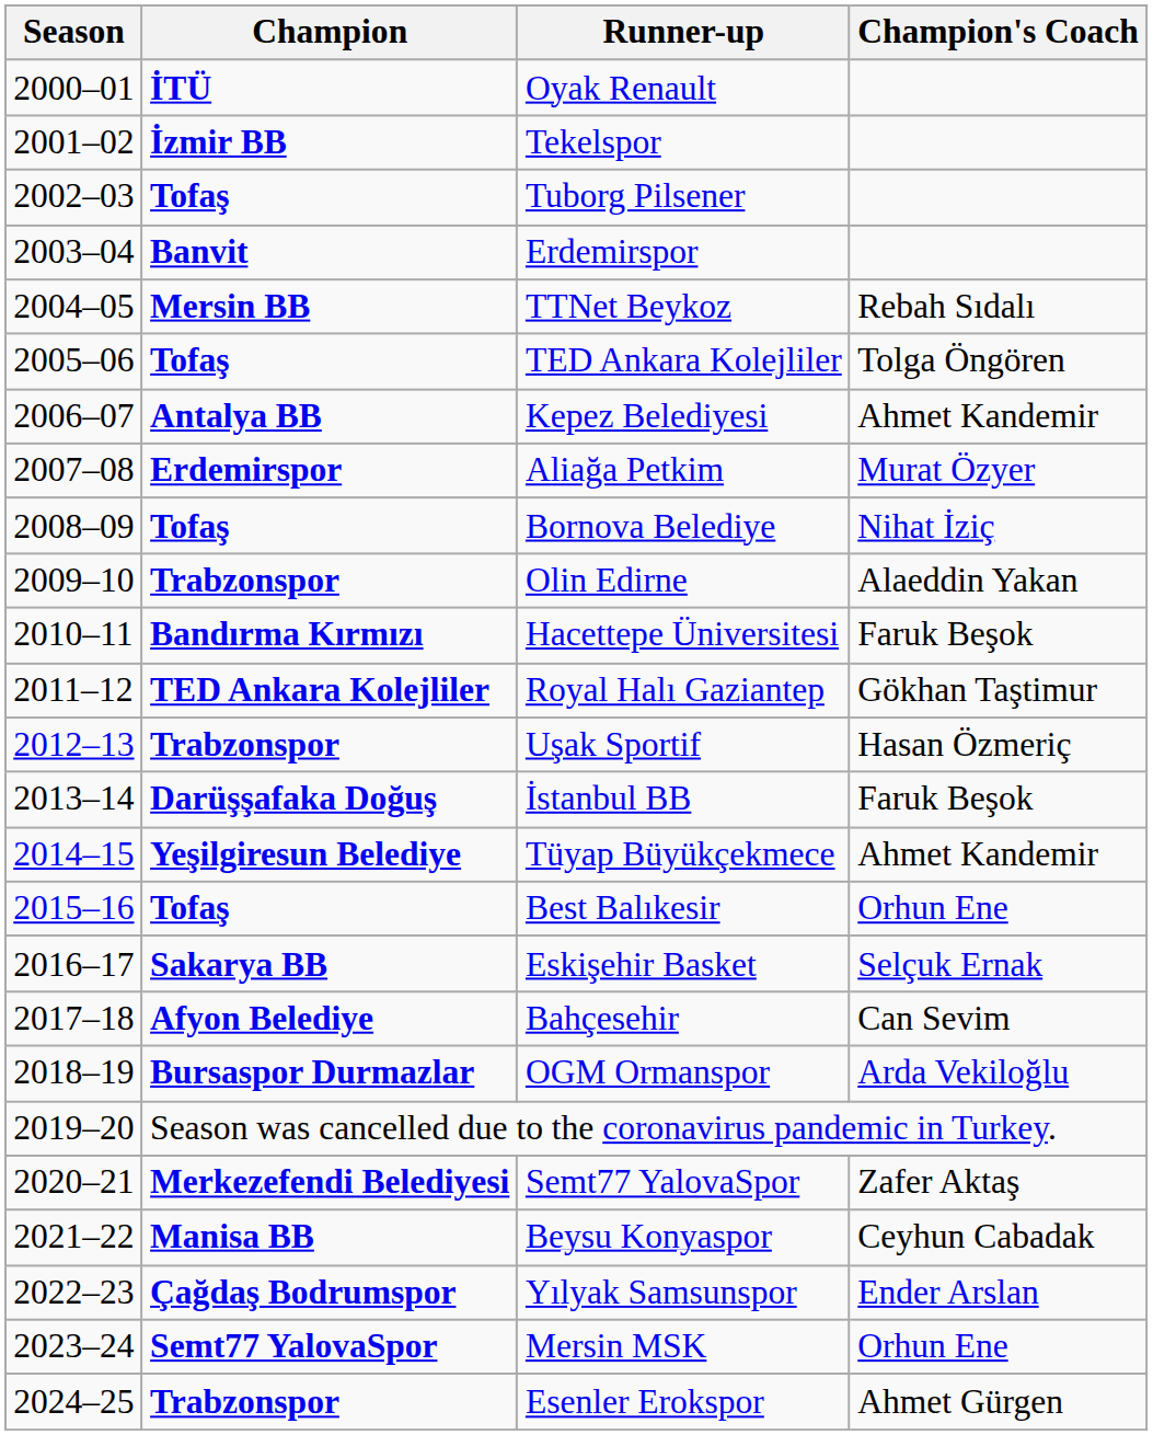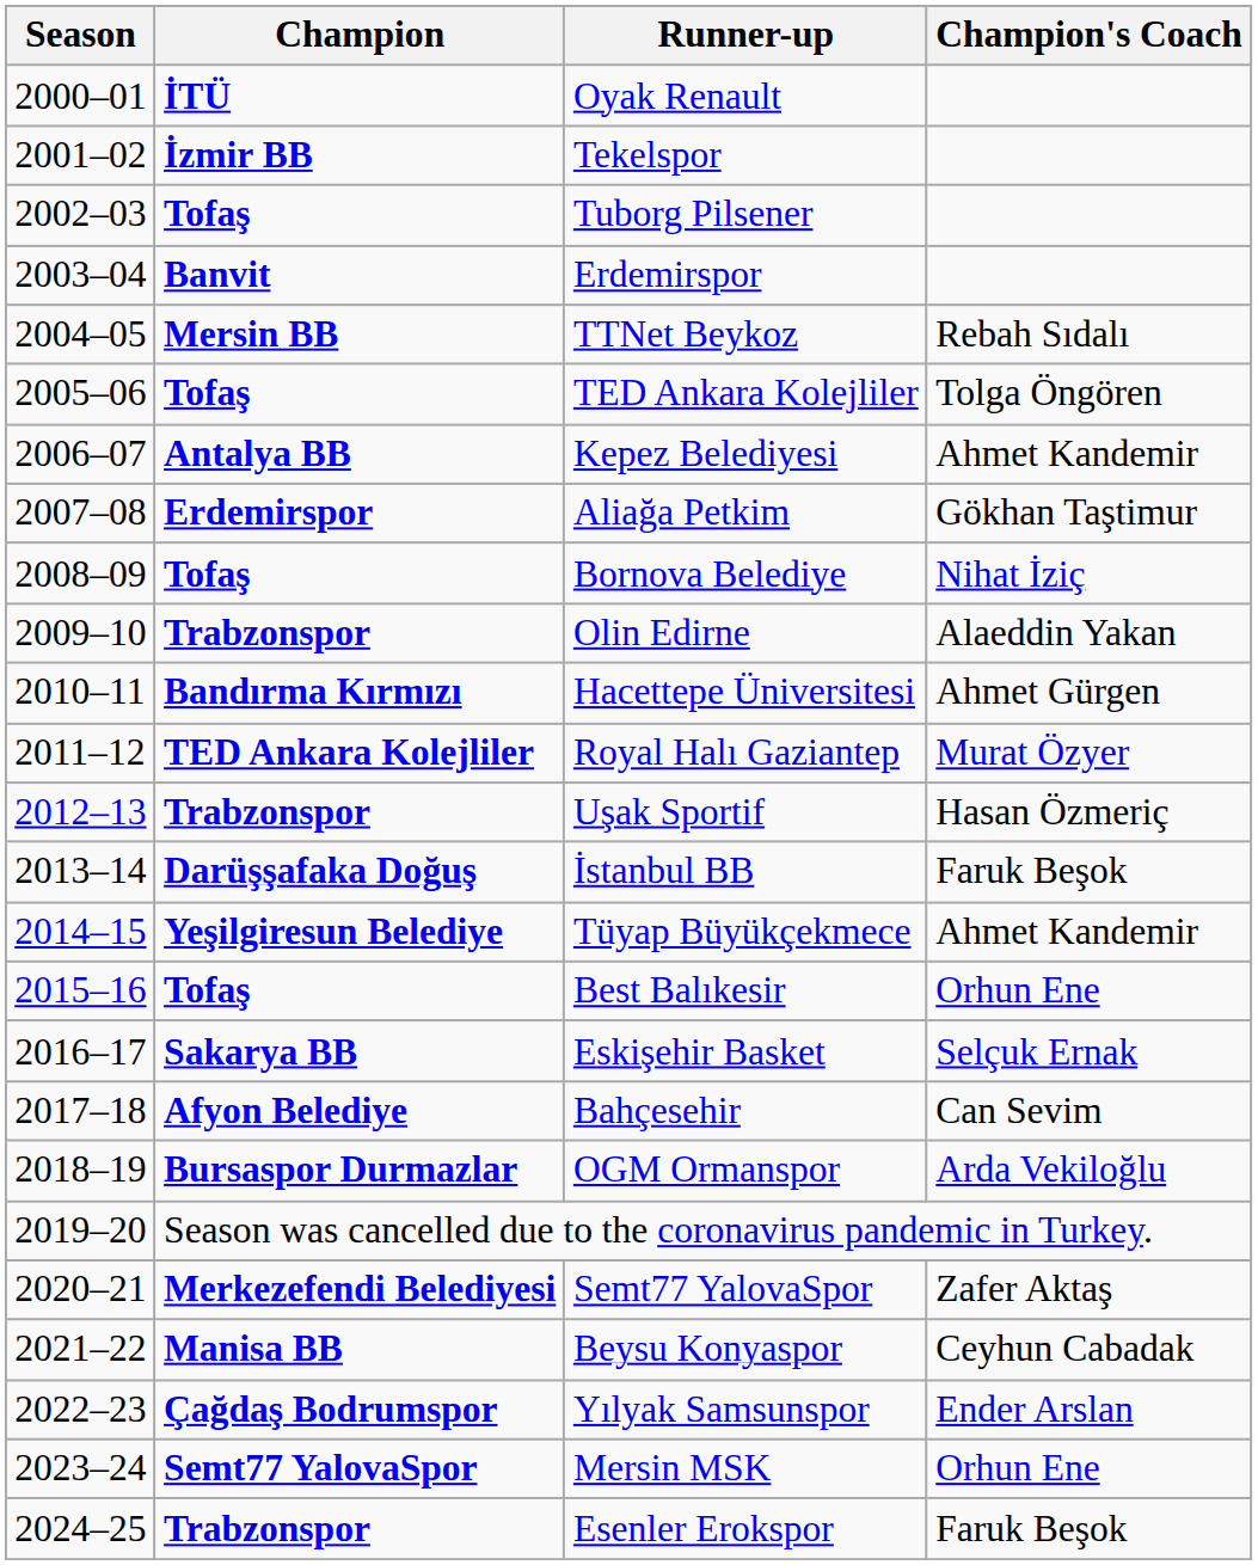Aliağa Petkim | Champion's Coach: Murat Özyer -> Gökhan Taştimur
Hacettepe Üniversitesi | Champion's Coach: Faruk Beşok -> Ahmet Gürgen
Royal Halı Gaziantep | Champion's Coach: Gökhan Taştimur -> Murat Özyer
Esenler Erokspor | Champion's Coach: Ahmet Gürgen -> Faruk Beşok
